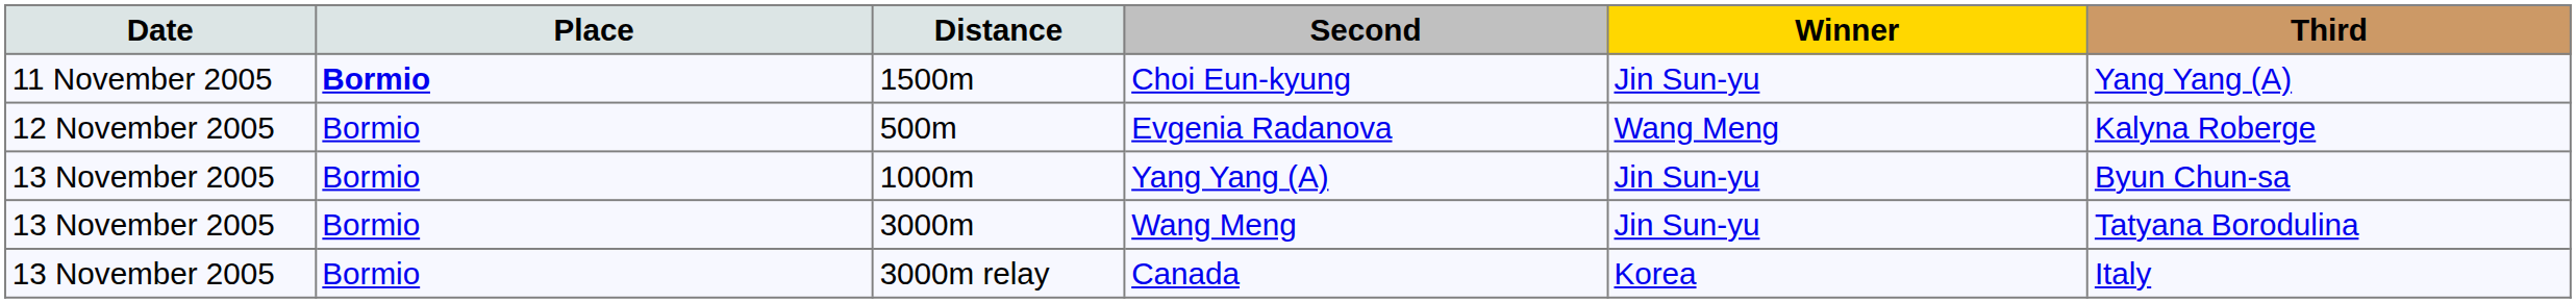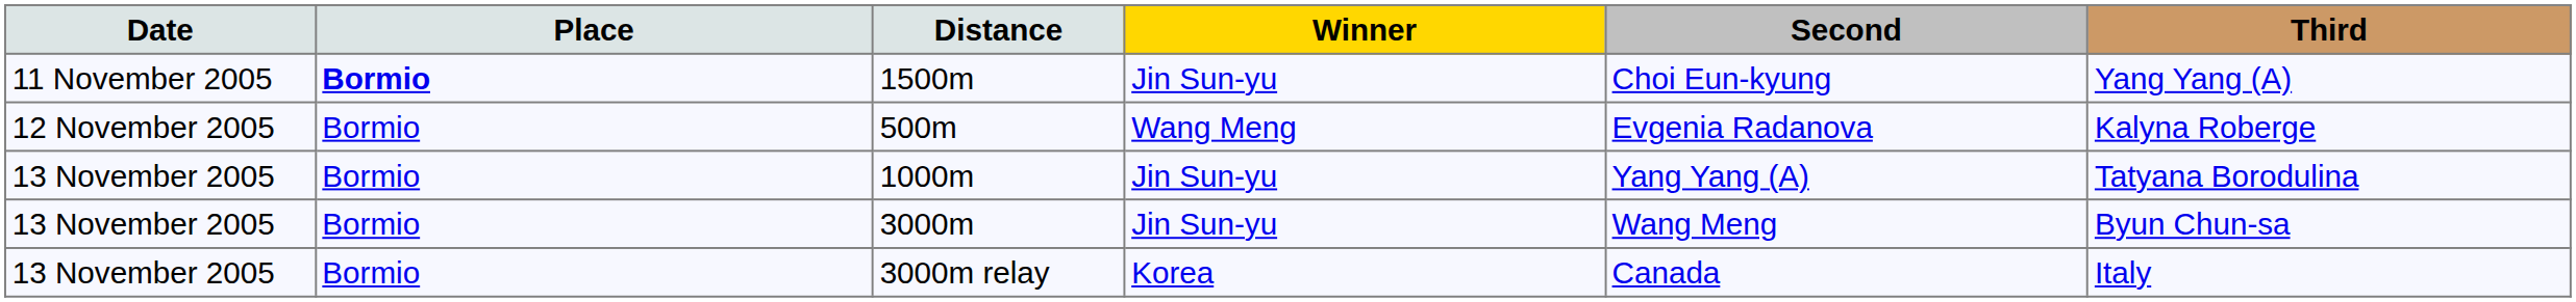columns swapped: Winner <-> Second
1000m | Third: Byun Chun-sa -> Tatyana Borodulina
3000m | Third: Tatyana Borodulina -> Byun Chun-sa
